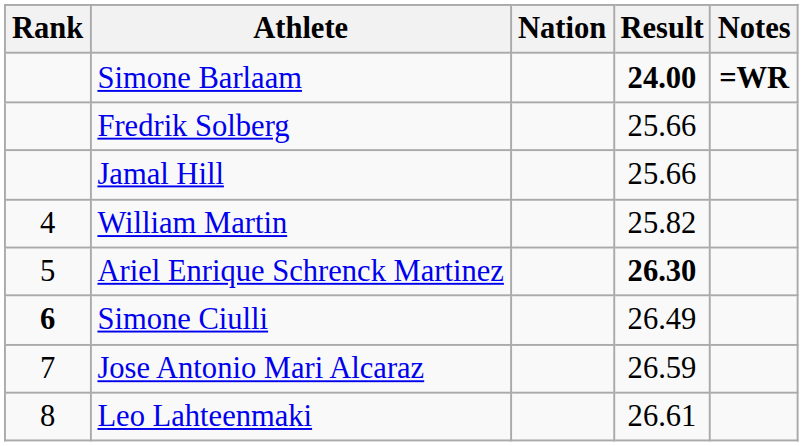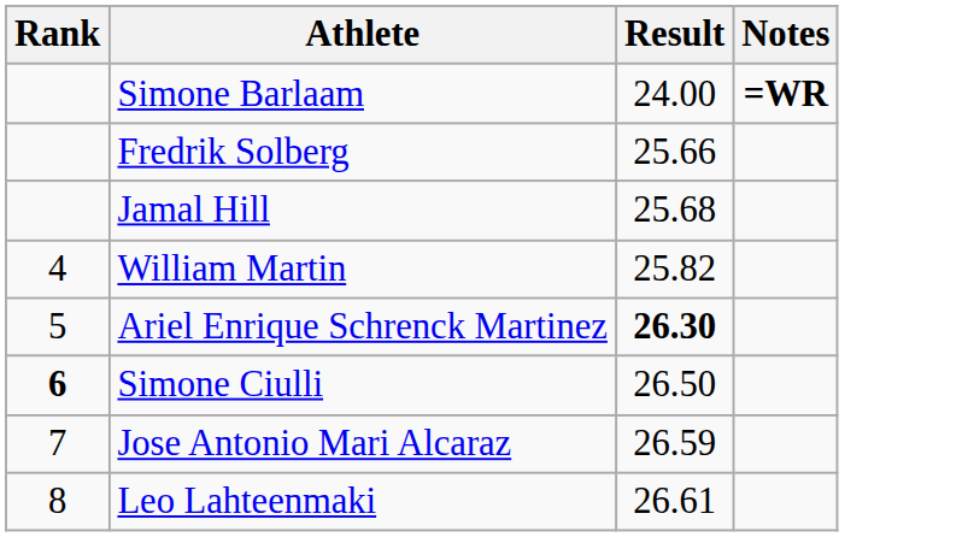- column: Nation
Simone Barlaam | Result: bold -> normal
Jamal Hill | Result: 25.66 -> 25.68
Simone Ciulli | Result: 26.49 -> 26.50
